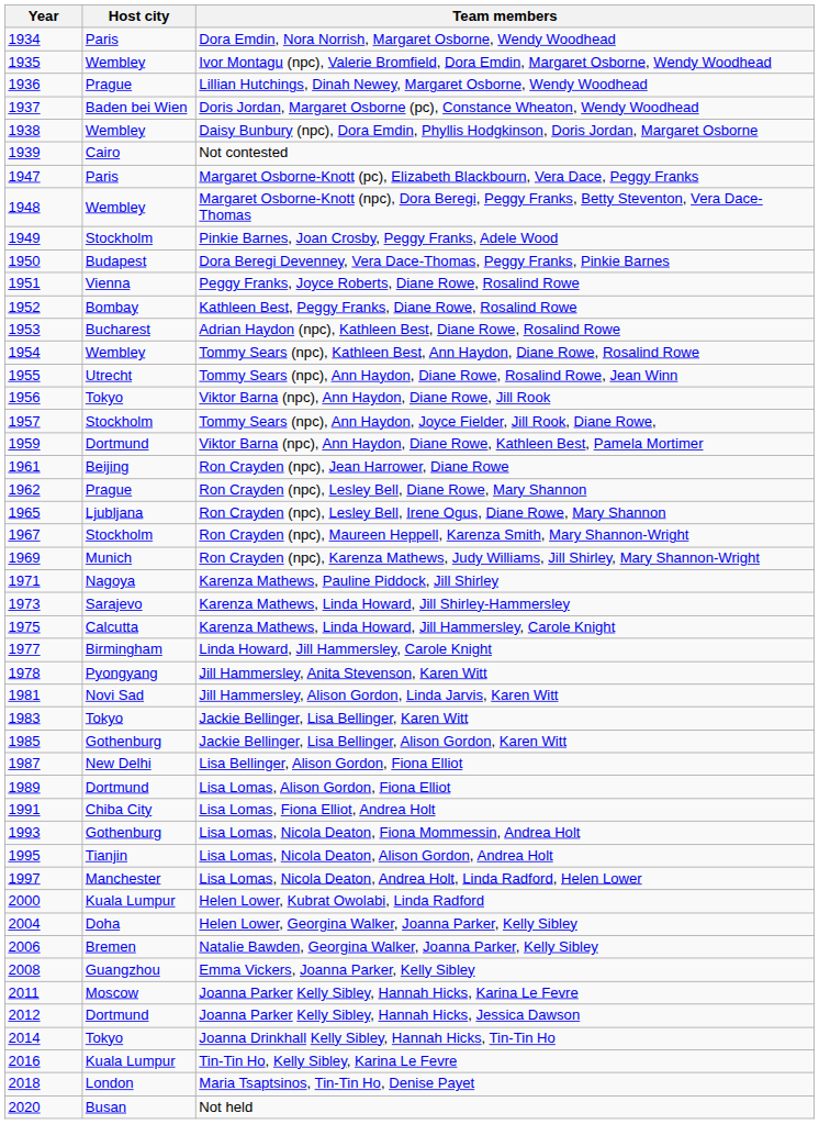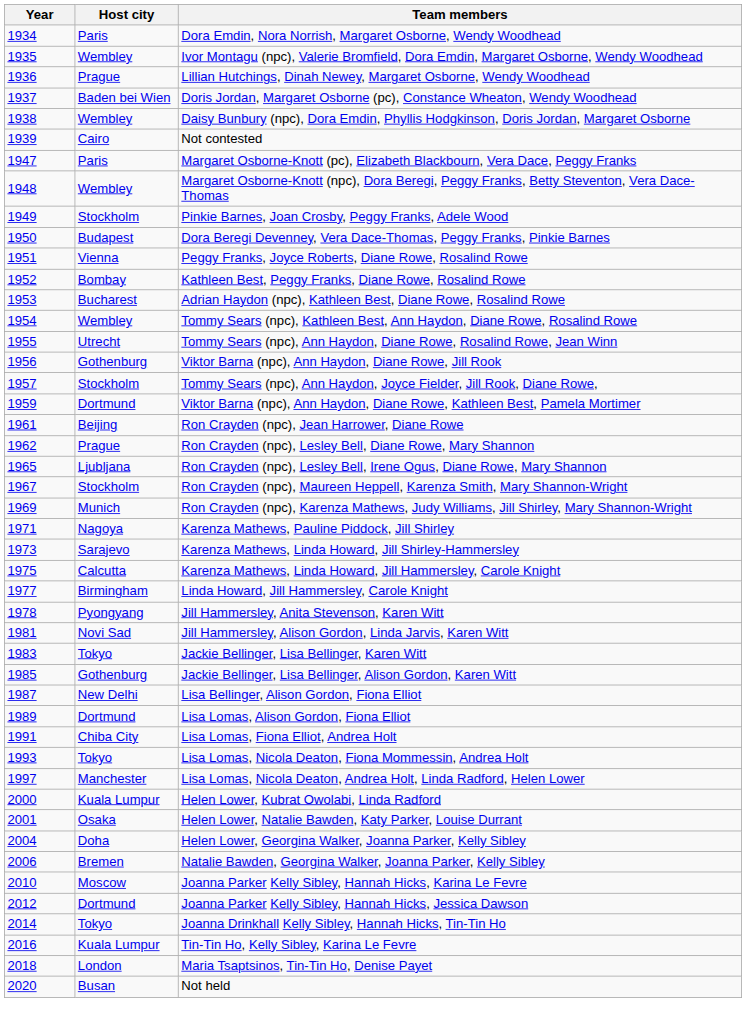Viktor Barna (npc), Ann Haydon, Diane Rowe, Jill Rook | Host city: Tokyo -> Gothenburg
Lisa Lomas, Nicola Deaton, Fiona Mommessin, Andrea Holt | Host city: Gothenburg -> Tokyo
- row: 1995 | Tianjin | Lisa Lomas, Nicola Deaton, Alison Gordon, Andrea Holt
+ row: 2001 | Osaka | Helen Lower, Natalie Bawden, Katy Parker, Louise Durrant
- row: 2008 | Guangzhou | Emma Vickers, Joanna Parker, Kelly Sibley
Joanna Parker Kelly Sibley, Hannah Hicks, Karina Le Fevre | Year: 2011 -> 2010
